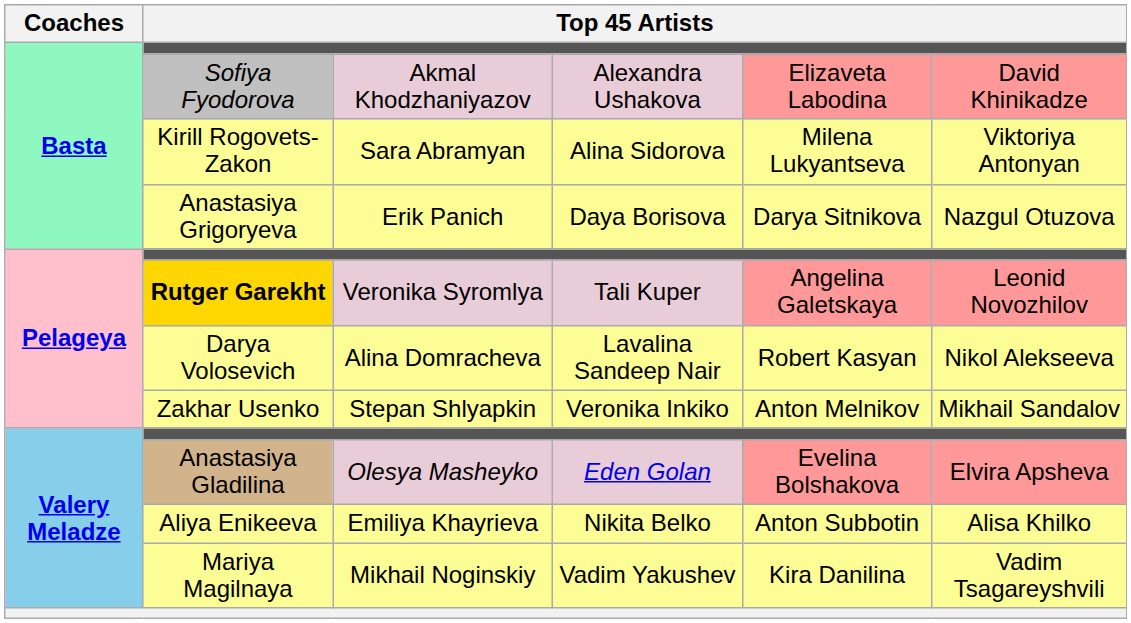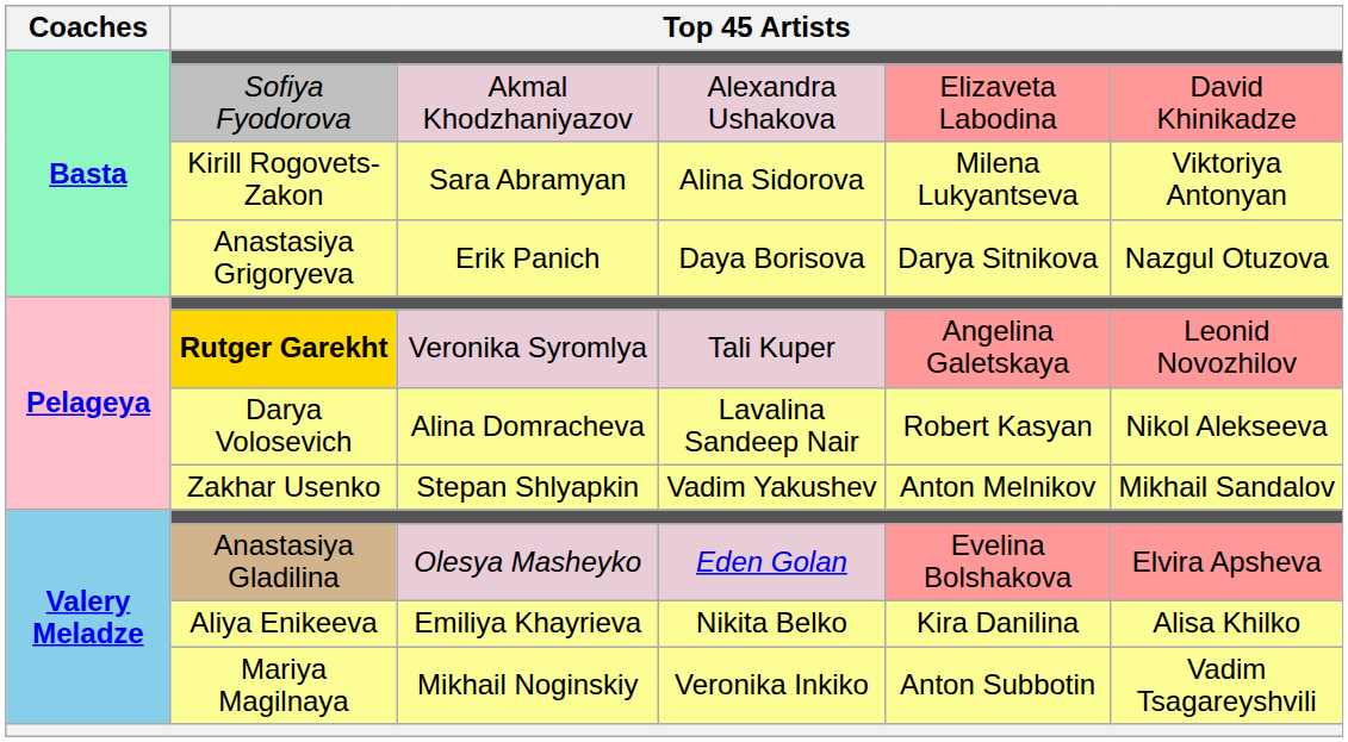Zakhar Usenko | column 4: Veronika Inkiko -> Vadim Yakushev
Aliya Enikeeva | column 5: Anton Subbotin -> Kira Danilina
Mariya Magilnaya | column 4: Vadim Yakushev -> Veronika Inkiko
Mariya Magilnaya | column 5: Kira Danilina -> Anton Subbotin
